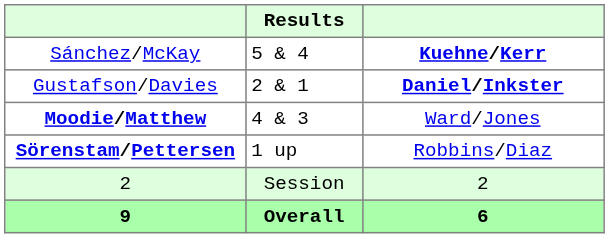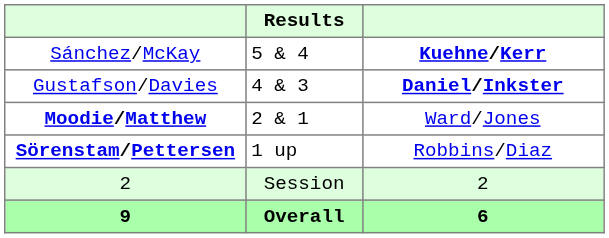Gustafson/Davies | Results: 2 & 1 -> 4 & 3
Moodie/Matthew | Results: 4 & 3 -> 2 & 1
